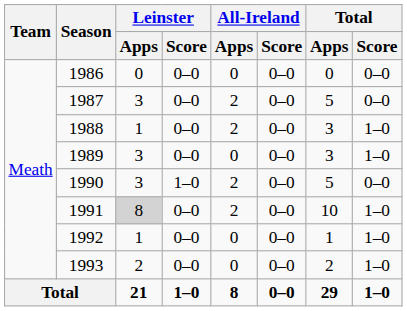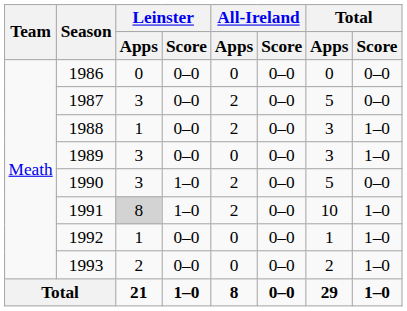1991 | Leinster / Score: 0–0 -> 1–0
